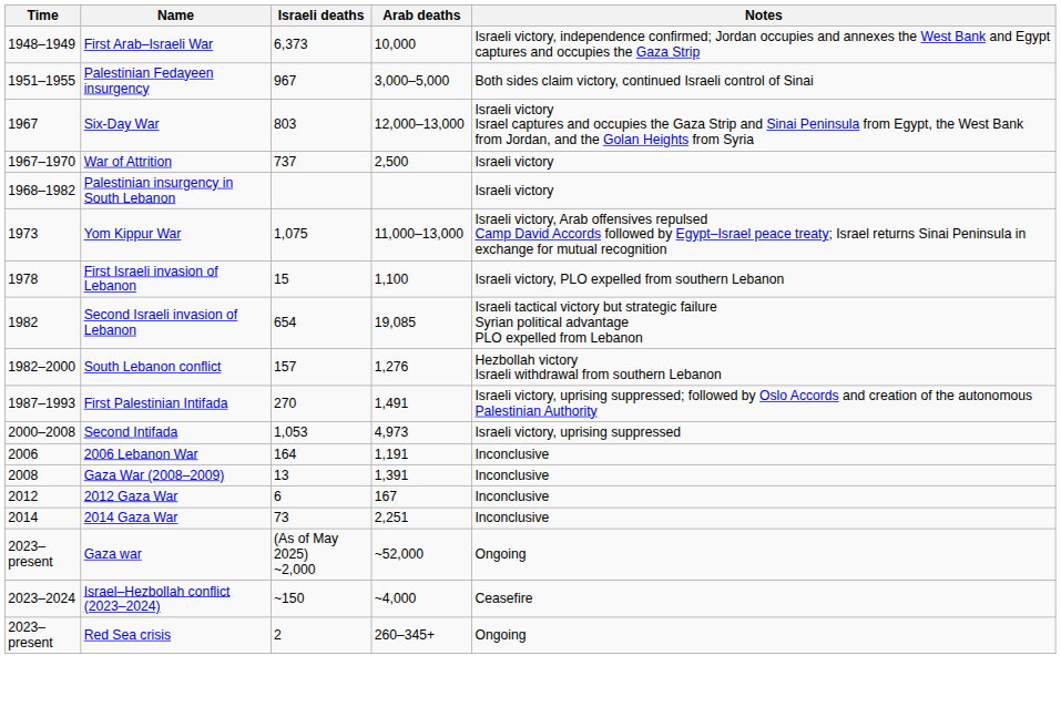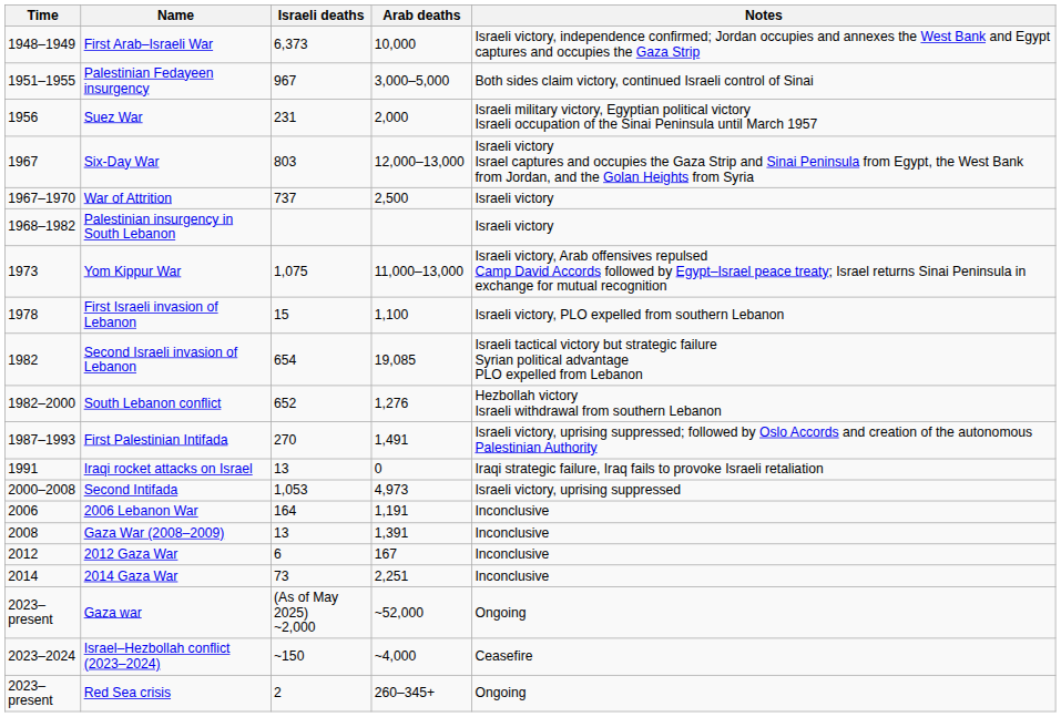+ row: 1956 | Suez War | 231 | 2,000 | Israeli military victory, Egyptian political victory Israeli occupation of the Sinai Peninsula until March 1957
South Lebanon conflict | Israeli deaths: 157 -> 652
+ row: 1991 | Iraqi rocket attacks on Israel | 13 | 0 | Iraqi strategic failure, Iraq fails to provoke Israeli retaliation
